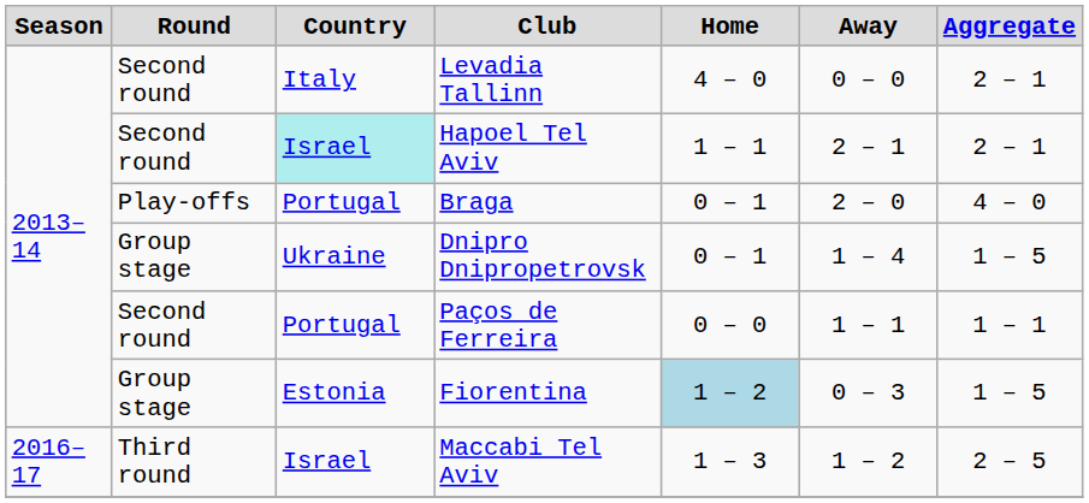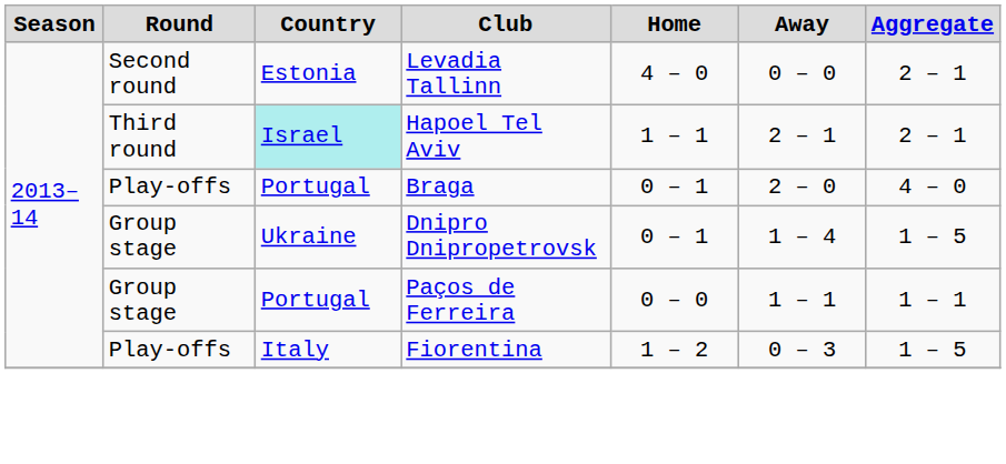Levadia Tallinn | Country: Italy -> Estonia
Hapoel Tel Aviv | Round: Second round -> Third round
Paços de Ferreira | Round: Second round -> Group stage
Fiorentina | Round: Group stage -> Play-offs
Fiorentina | Country: Estonia -> Italy
Fiorentina | Home: lightblue background -> no background
- row: 2016–17 | Third round | Israel | Maccabi Tel Aviv | 1 – 3 | 1 – 2 | 2 – 5
